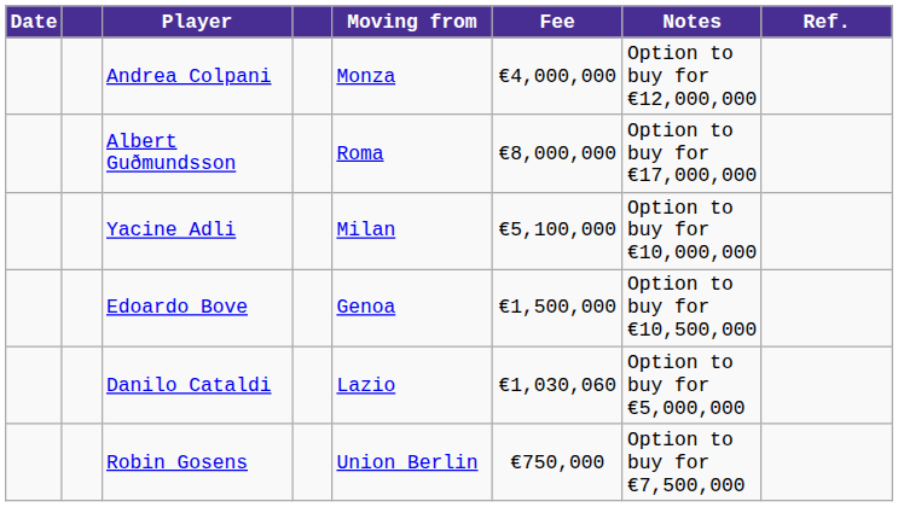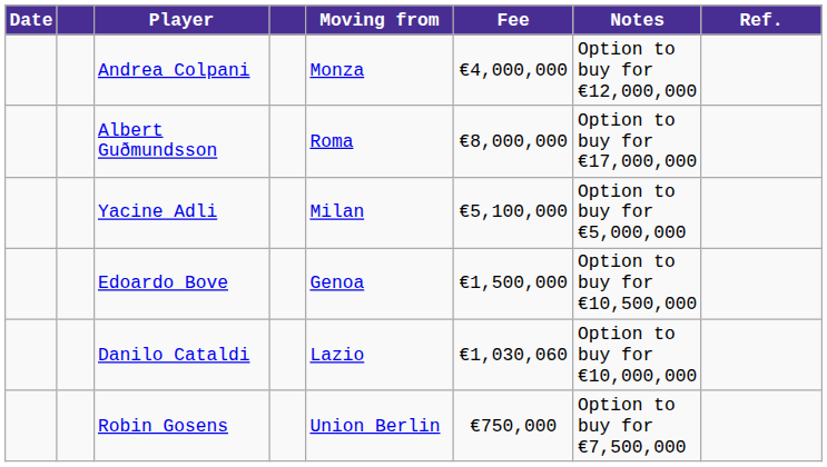Yacine Adli | Notes: Option to buy for €10,000,000 -> Option to buy for €5,000,000
Danilo Cataldi | Notes: Option to buy for €5,000,000 -> Option to buy for €10,000,000
